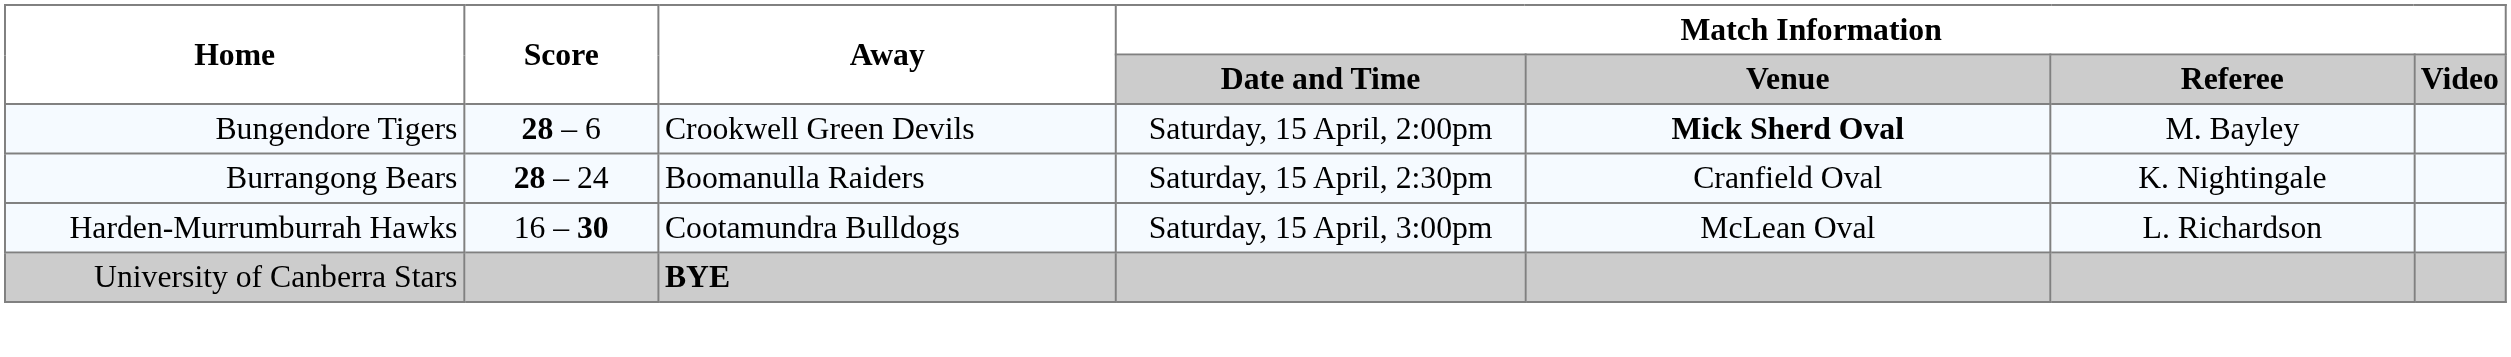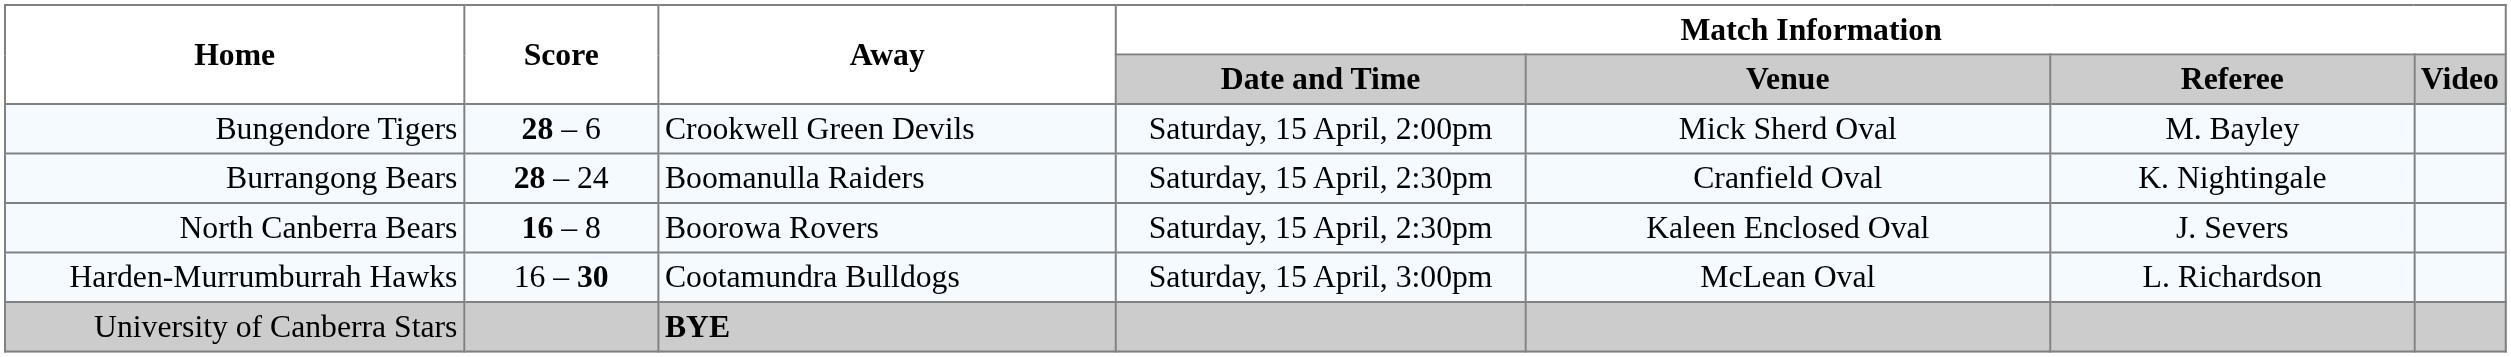Bungendore Tigers | Match Information / Venue: bold -> normal
+ row: North Canberra Bears | 16 – 8 | Boorowa Rovers | Saturday, 15 April, 2:30pm | Kaleen Enclosed Oval | J. Severs
